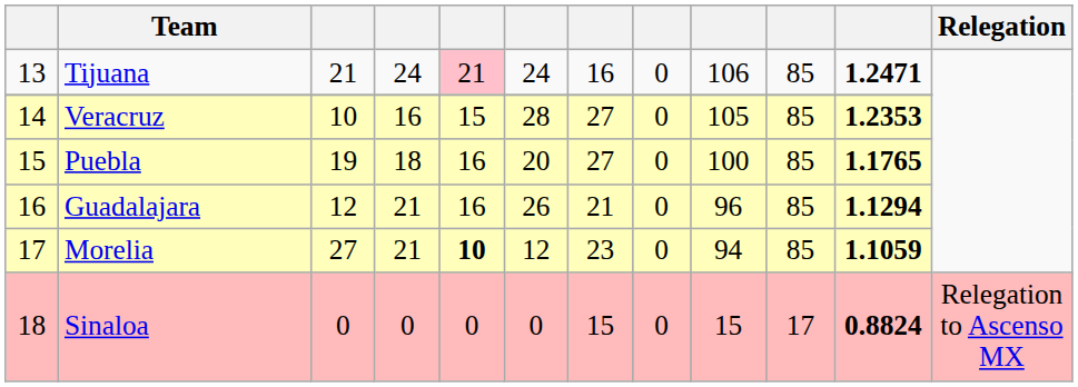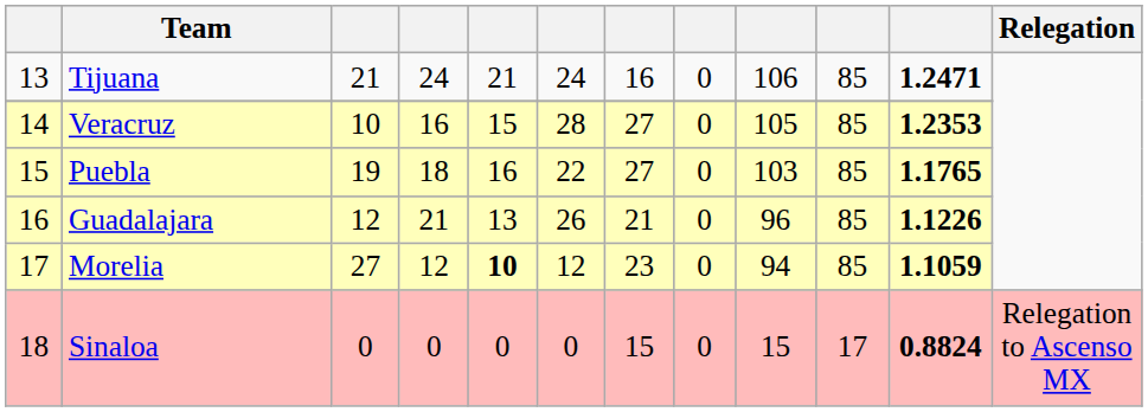Tijuana | column 5: pink background -> no background
Puebla | column 6: 20 -> 22
Puebla | column 9: 100 -> 103
Guadalajara | column 5: 16 -> 13
Guadalajara | column 11: 1.1294 -> 1.1226
Morelia | column 4: 21 -> 12
